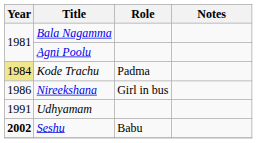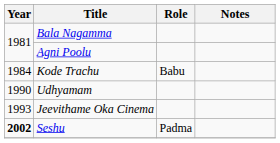Kode Trachu | Year: khaki background -> no background
Kode Trachu | Role: Padma -> Babu
- row: 1986 | Nireekshana | Girl in bus
Udhyamam | Year: 1991 -> 1990
+ row: 1993 | Jeevithame Oka Cinema
Seshu | Role: Babu -> Padma
